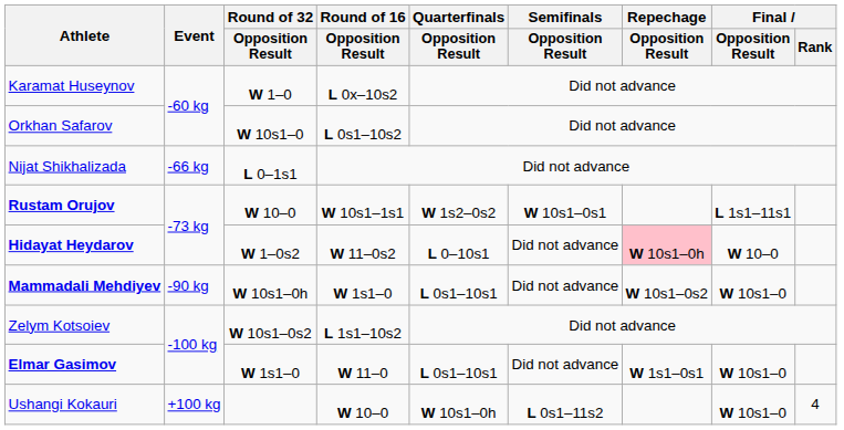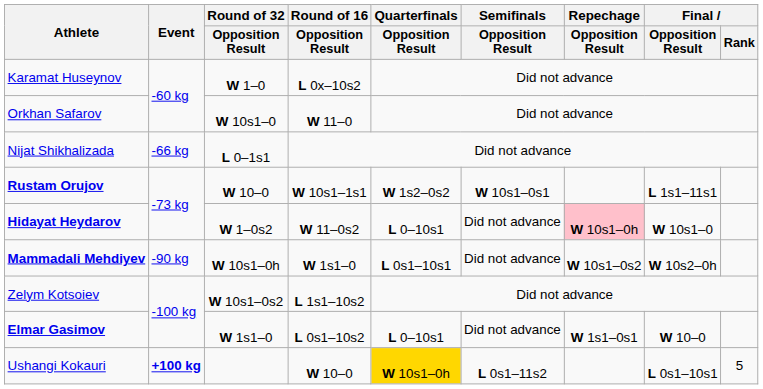Orkhan Safarov | Round of 16 / Opposition Result: L 0s1–10s2 -> W 11–0
Hidayat Heydarov | Final / Opposition Result: W 10–0 -> W 10s1–0
Mammadali Mehdiyev | Final / Opposition Result: W 10s1–0 -> W 10s2–0h
Elmar Gasimov | Round of 16 / Opposition Result: W 11–0 -> L 0s1–10s2
Elmar Gasimov | Quarterfinals / Opposition Result: L 0s1–10s1 -> L 0–10s1
Elmar Gasimov | Final / Opposition Result: W 10s1–0 -> W 10–0
Ushangi Kokauri | Event: normal -> bold
Ushangi Kokauri | Quarterfinals / Opposition Result: no background -> gold background
Ushangi Kokauri | Final / Opposition Result: W 10s1–0 -> L 0s1–10s1
Ushangi Kokauri | Final / Rank: 4 -> 5
